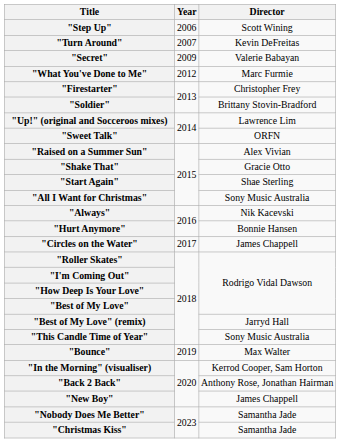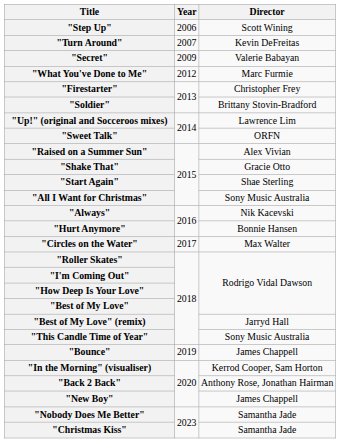"Circles on the Water" | Director: James Chappell -> Max Walter
"Bounce" | Director: Max Walter -> James Chappell
